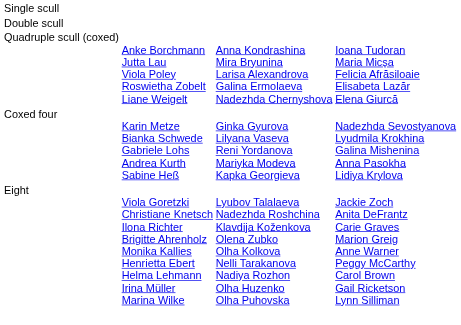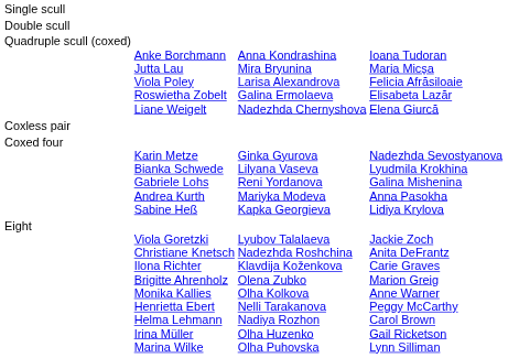+ row: Coxless pair
